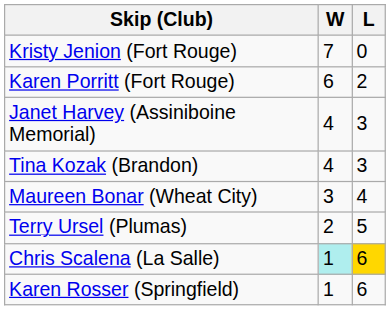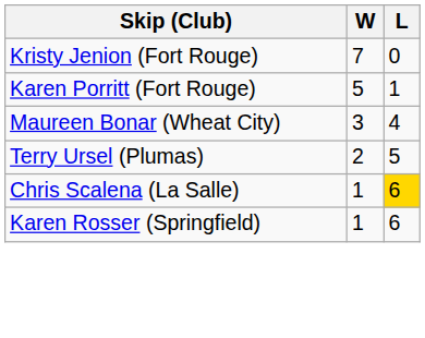Karen Porritt (Fort Rouge) | W: 6 -> 5
Karen Porritt (Fort Rouge) | L: 2 -> 1
- row: Janet Harvey (Assiniboine Memorial) | 4 | 3
- row: Tina Kozak (Brandon) | 4 | 3
Chris Scalena (La Salle) | W: paleturquoise background -> no background
